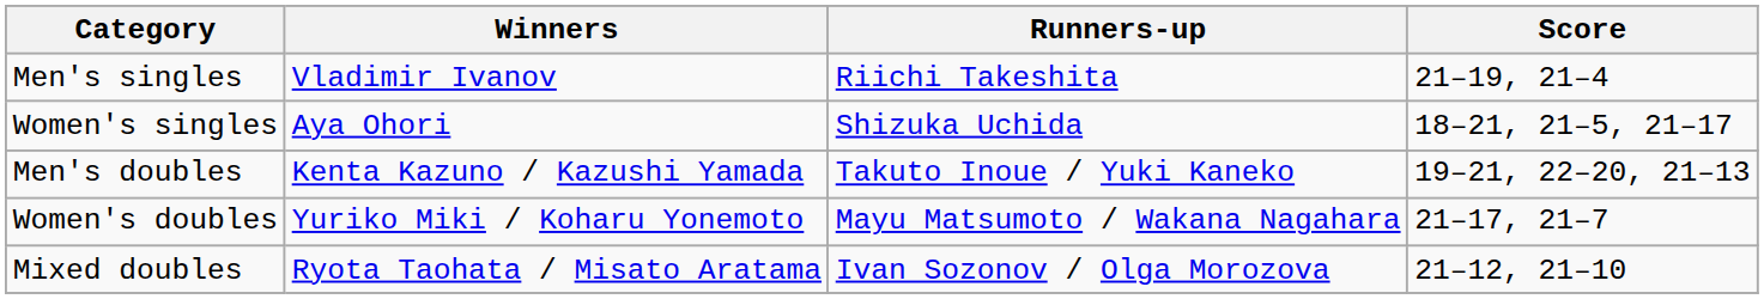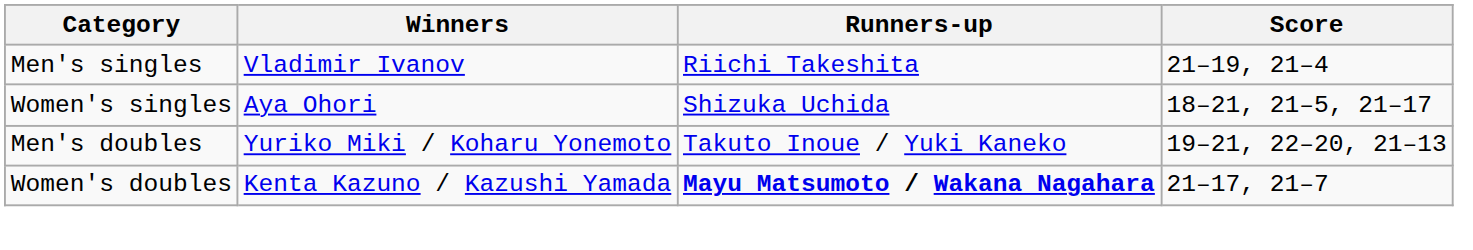Men's doubles | Winners: Kenta Kazuno / Kazushi Yamada -> Yuriko Miki / Koharu Yonemoto
Women's doubles | Winners: Yuriko Miki / Koharu Yonemoto -> Kenta Kazuno / Kazushi Yamada
Women's doubles | Runners-up: normal -> bold
- row: Mixed doubles | Ryota Taohata / Misato Aratama | Ivan Sozonov / Olga Morozova | 21–12, 21–10
